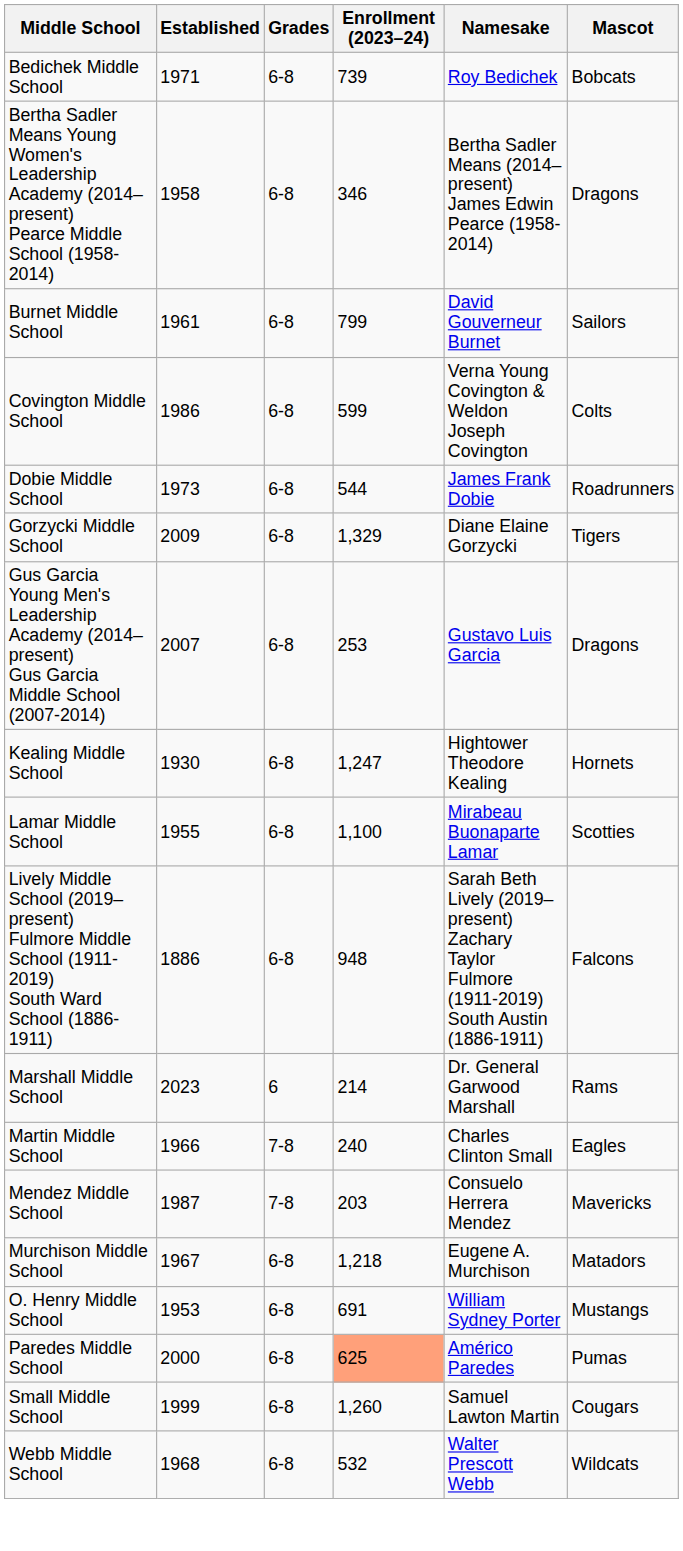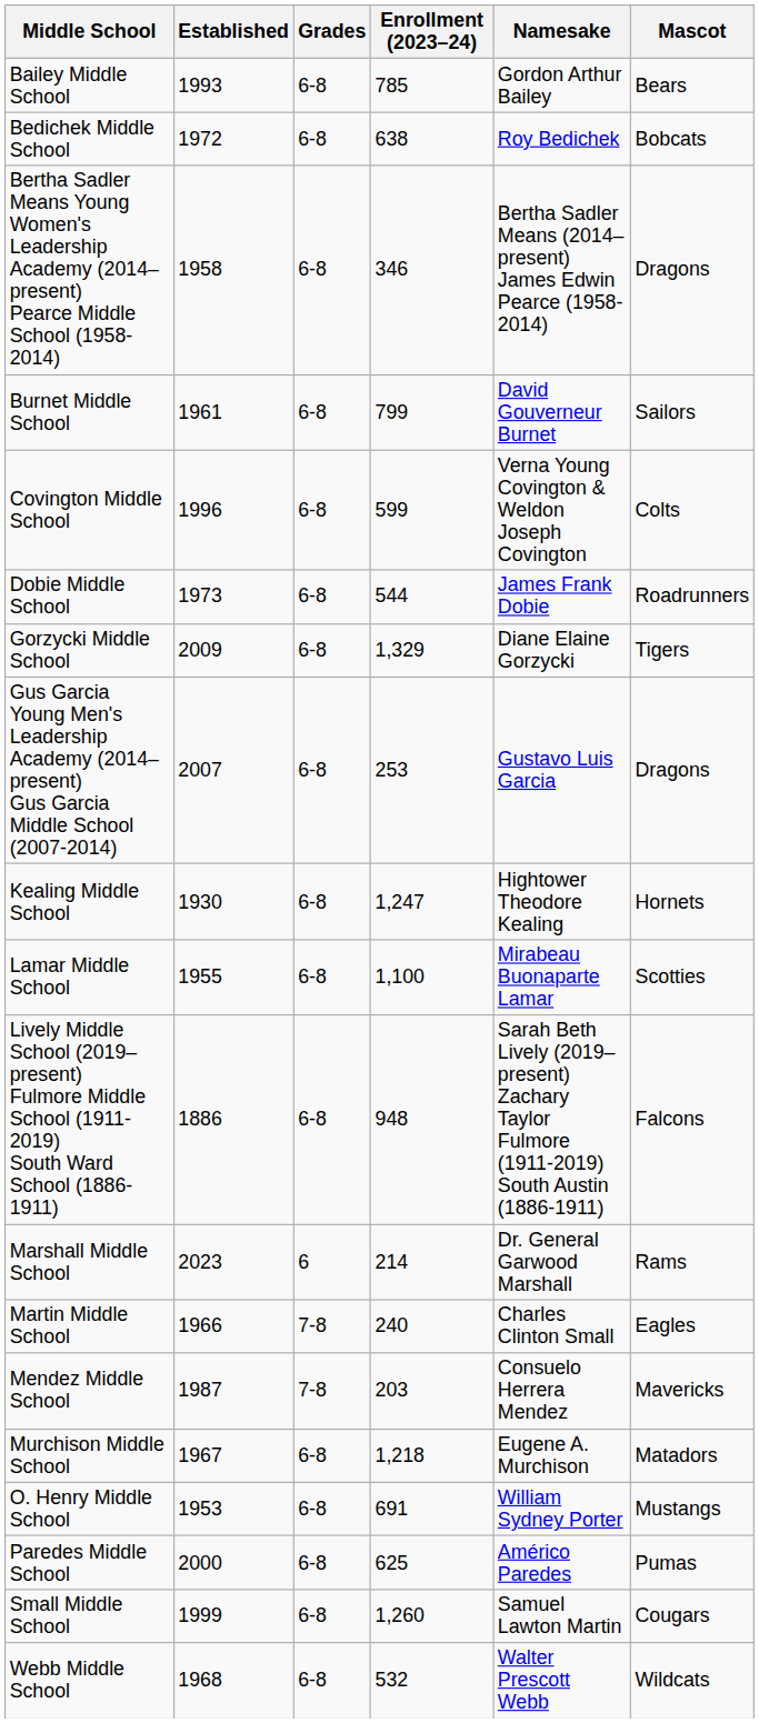+ row: Bailey Middle School | 1993 | 6-8 | 785 | Gordon Arthur Bailey | Bears
Bedichek Middle School | Established: 1971 -> 1972
Bedichek Middle School | Enrollment (2023–24): 739 -> 638
Covington Middle School | Established: 1986 -> 1996
Paredes Middle School | Enrollment (2023–24): lightsalmon background -> no background
